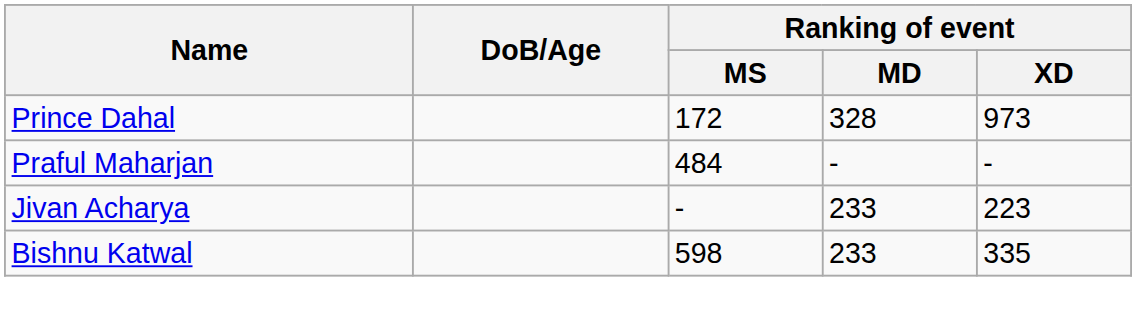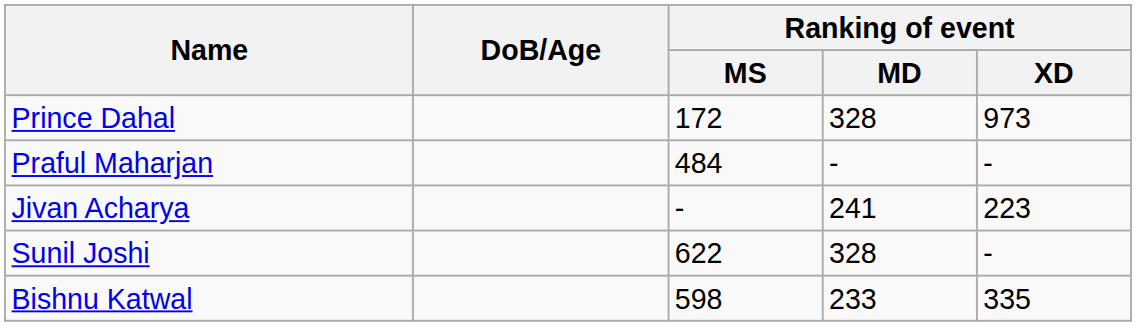Jivan Acharya | Ranking of event / MD: 233 -> 241
+ row: Sunil Joshi | 622 | 328 | -
